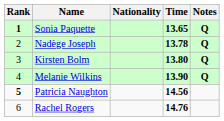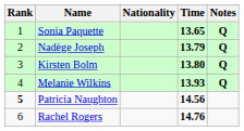Sonia Paquette | Rank: bold -> normal
Nadège Joseph | Time: 13.78 -> 13.79
Melanie Wilkins | Time: 13.90 -> 13.93
